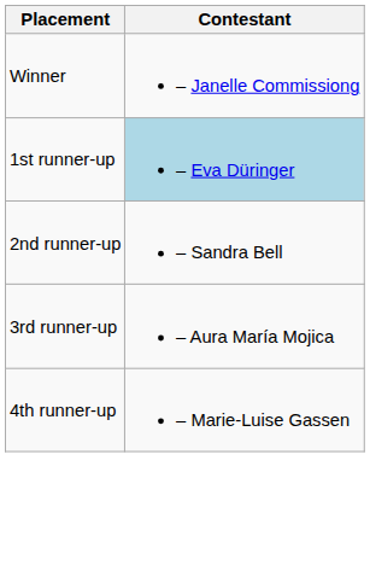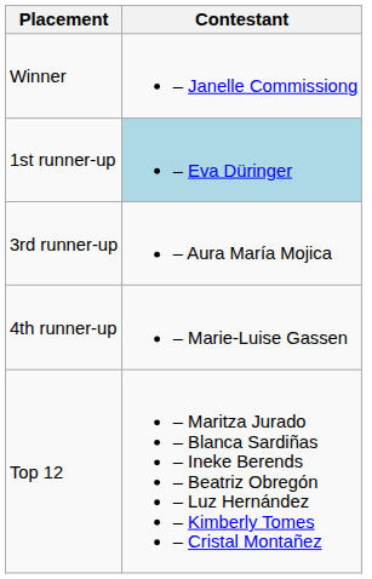- row: 2nd runner-up | – Sandra Bell
+ row: Top 12 | – Maritza Jurado – Blanca Sardiñas – Ineke Berends – Beatriz Obregón – Luz Hernández – Kimberly Tomes – Cristal Montañez
